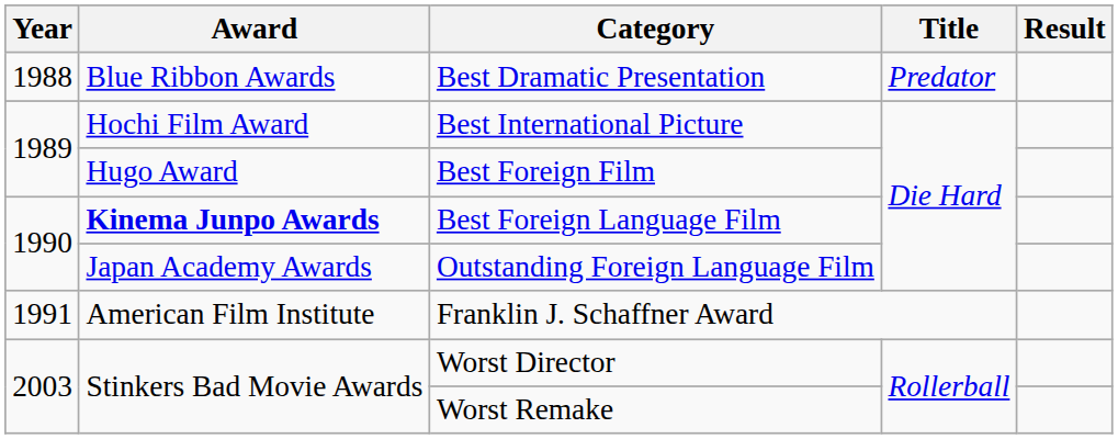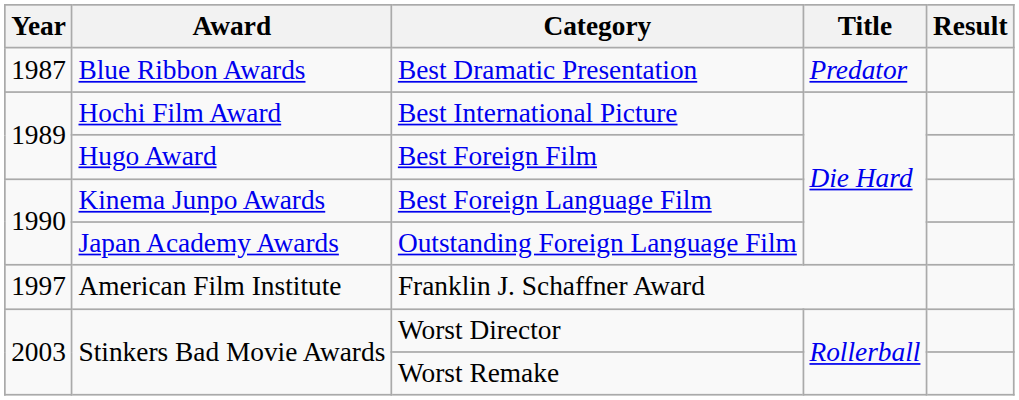Best Dramatic Presentation | Year: 1988 -> 1987
Best Foreign Language Film | Award: bold -> normal
Franklin J. Schaffner Award | Year: 1991 -> 1997
